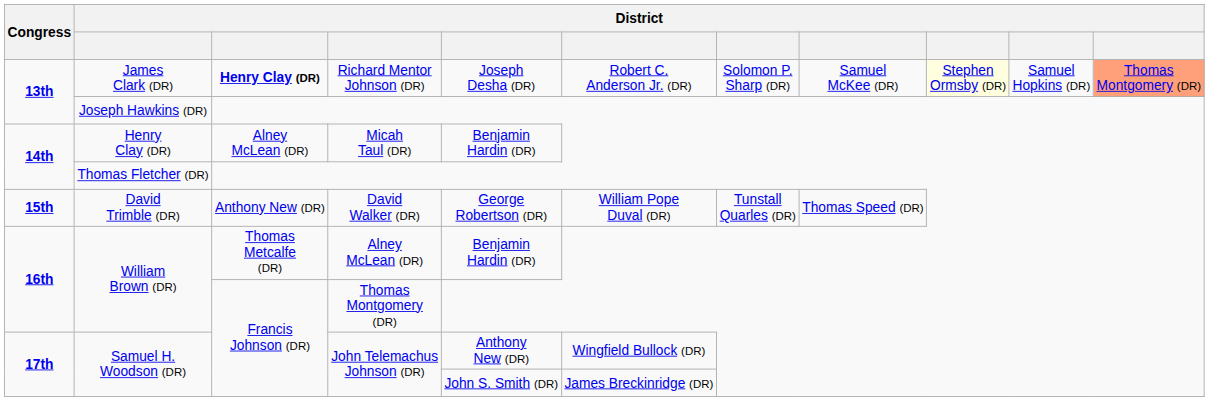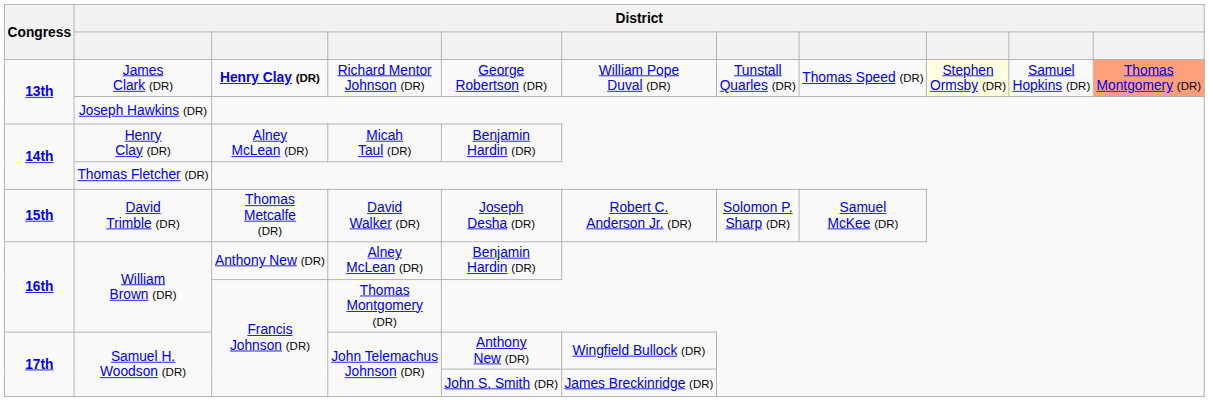James Clark (DR) | column 5: Joseph Desha (DR) -> George Robertson (DR)
James Clark (DR) | column 6: Robert C. Anderson Jr. (DR) -> William Pope Duval (DR)
James Clark (DR) | column 7: Solomon P. Sharp (DR) -> Tunstall Quarles (DR)
James Clark (DR) | column 8: Samuel McKee (DR) -> Thomas Speed (DR)
David Trimble (DR) | column 3: Anthony New (DR) -> Thomas Metcalfe (DR)
David Trimble (DR) | column 5: George Robertson (DR) -> Joseph Desha (DR)
David Trimble (DR) | column 6: William Pope Duval (DR) -> Robert C. Anderson Jr. (DR)
David Trimble (DR) | column 7: Tunstall Quarles (DR) -> Solomon P. Sharp (DR)
David Trimble (DR) | column 8: Thomas Speed (DR) -> Samuel McKee (DR)
William Brown (DR) / Alney McLean (DR) | column 3: Thomas Metcalfe (DR) -> Anthony New (DR)
